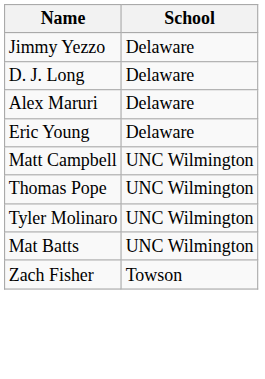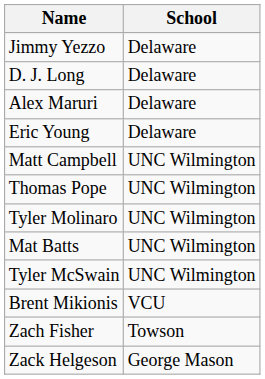+ row: Tyler McSwain | UNC Wilmington
+ row: Brent Mikionis | VCU
+ row: Zack Helgeson | George Mason
